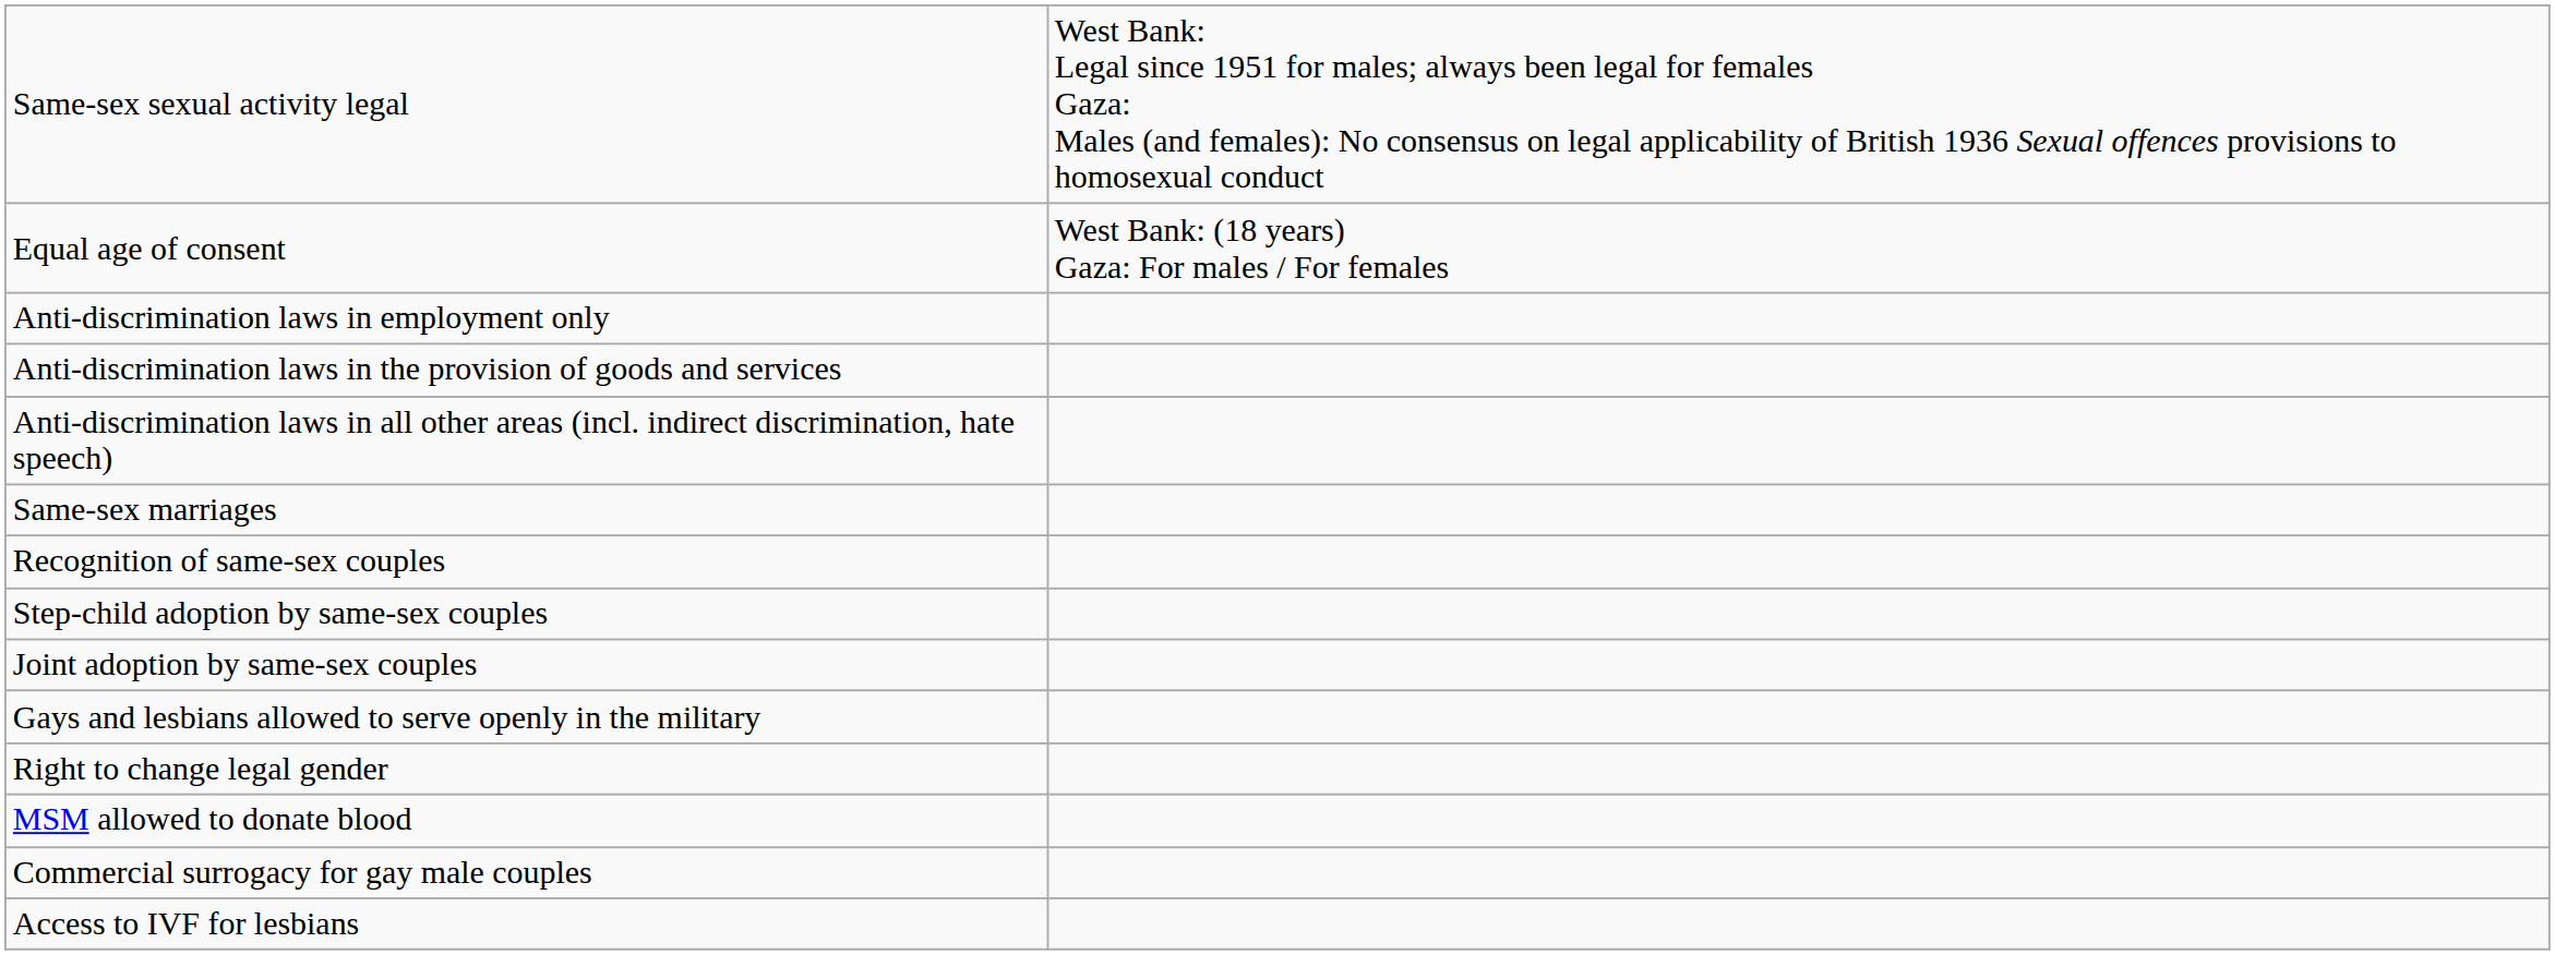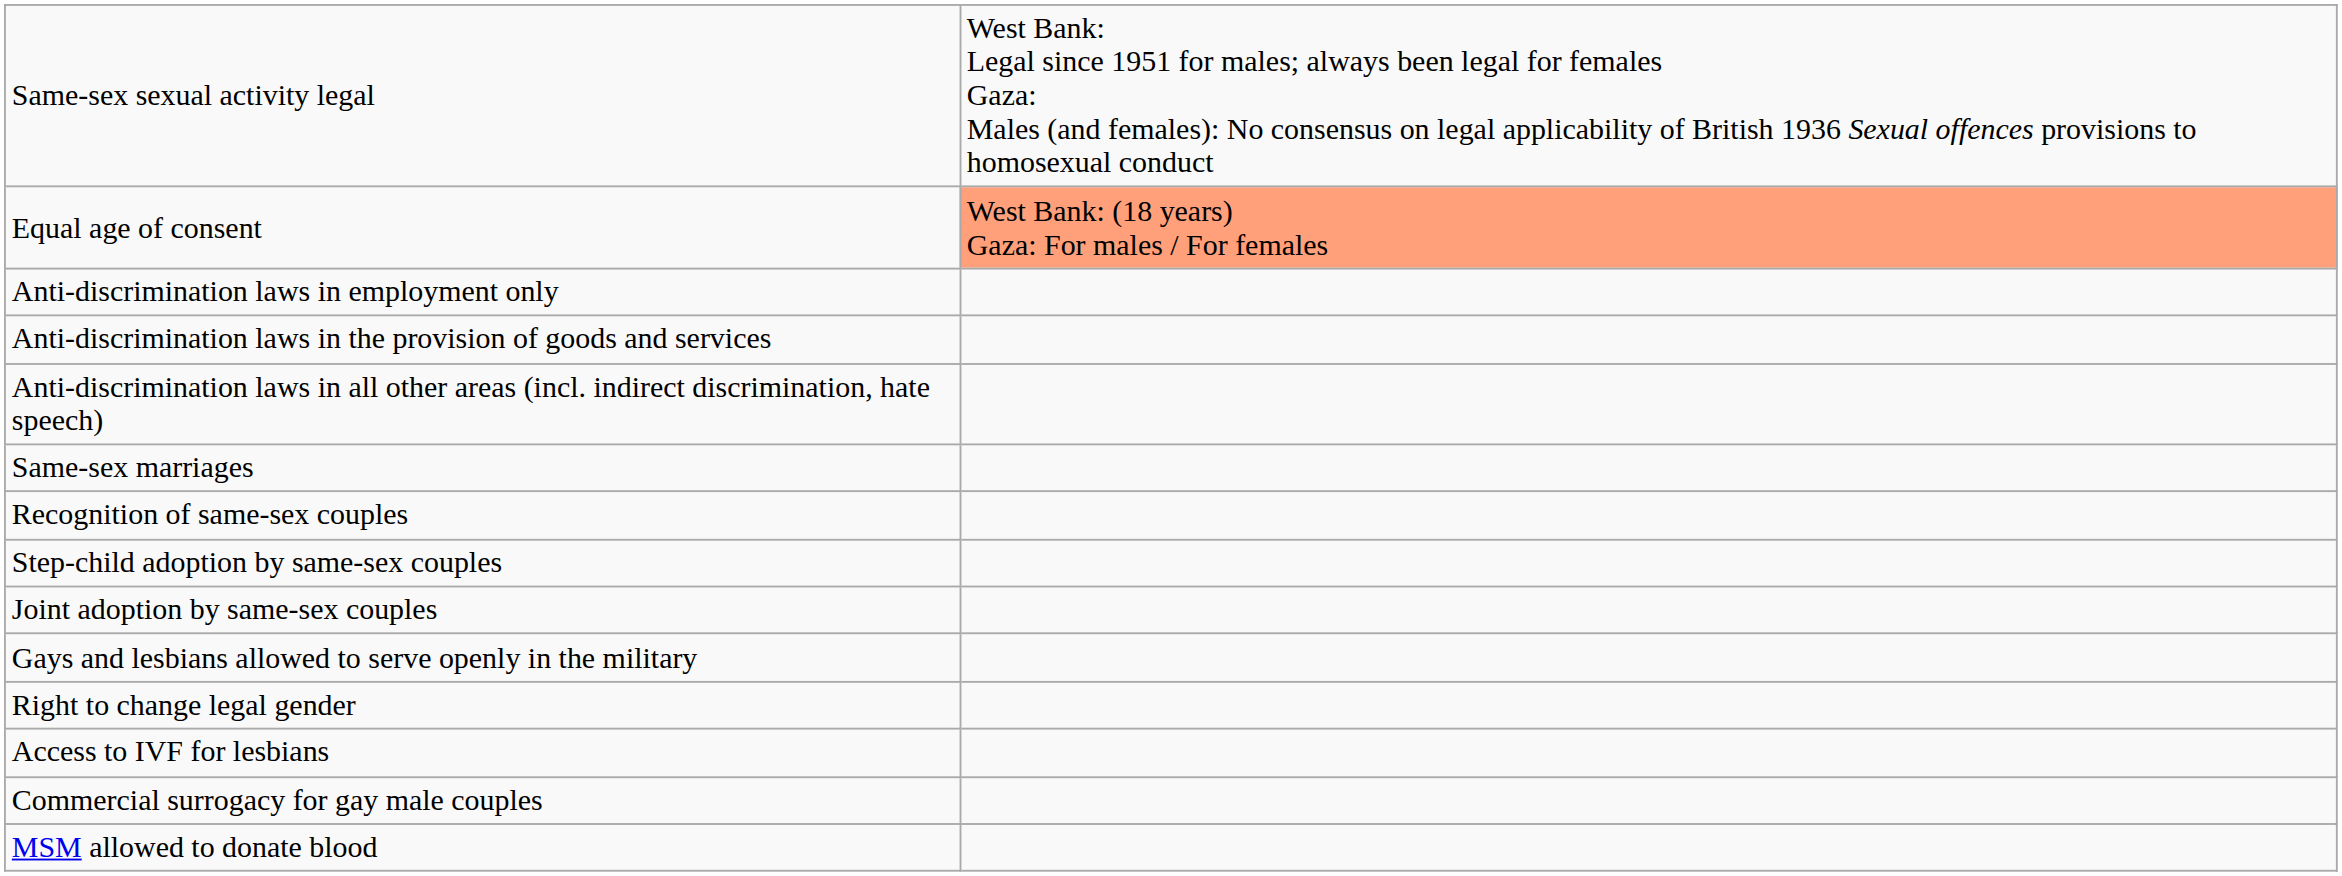Equal age of consent | column 2: no background -> lightsalmon background
rows swapped: Access to IVF for lesbians <-> MSM allowed to donate blood
